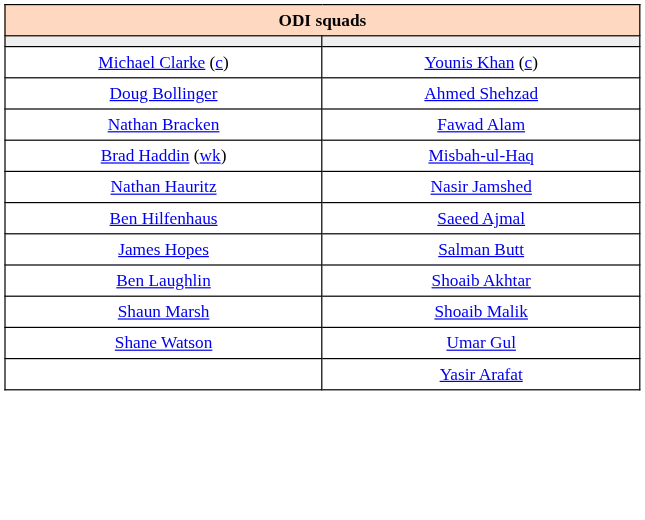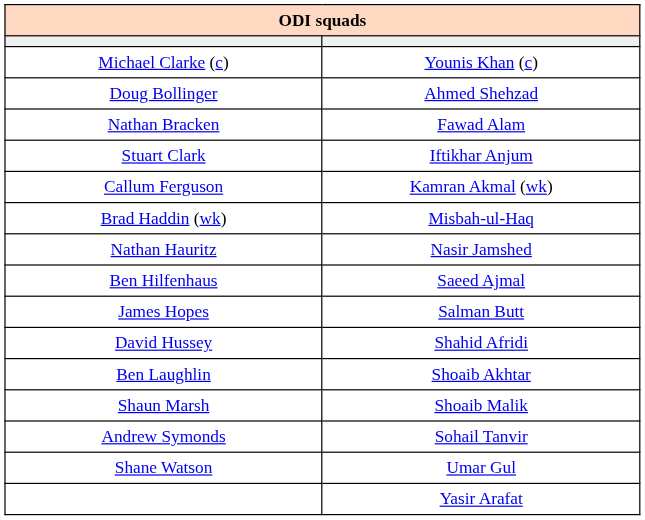+ row: Stuart Clark | Iftikhar Anjum
+ row: Callum Ferguson | Kamran Akmal (wk)
+ row: David Hussey | Shahid Afridi
+ row: Andrew Symonds | Sohail Tanvir
